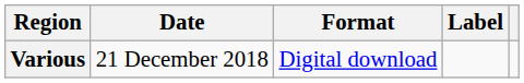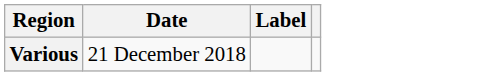- column: Format | Digital download
